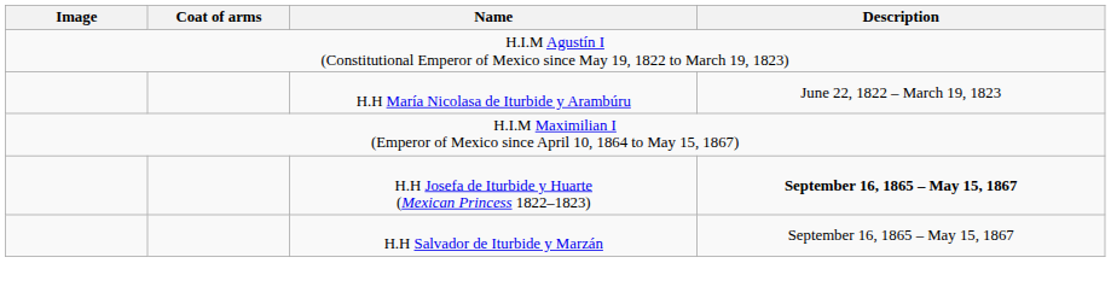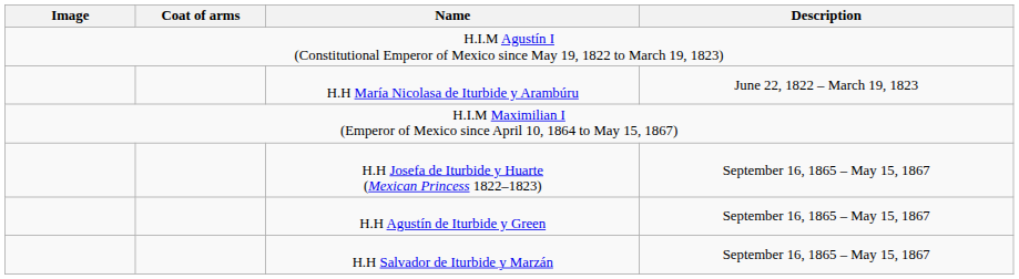H.H Josefa de Iturbide y Huarte (Mexican Princess 1822–1823) | Description: bold -> normal
+ row: H.H Agustín de Iturbide y Green | September 16, 1865 – May 15, 1867
